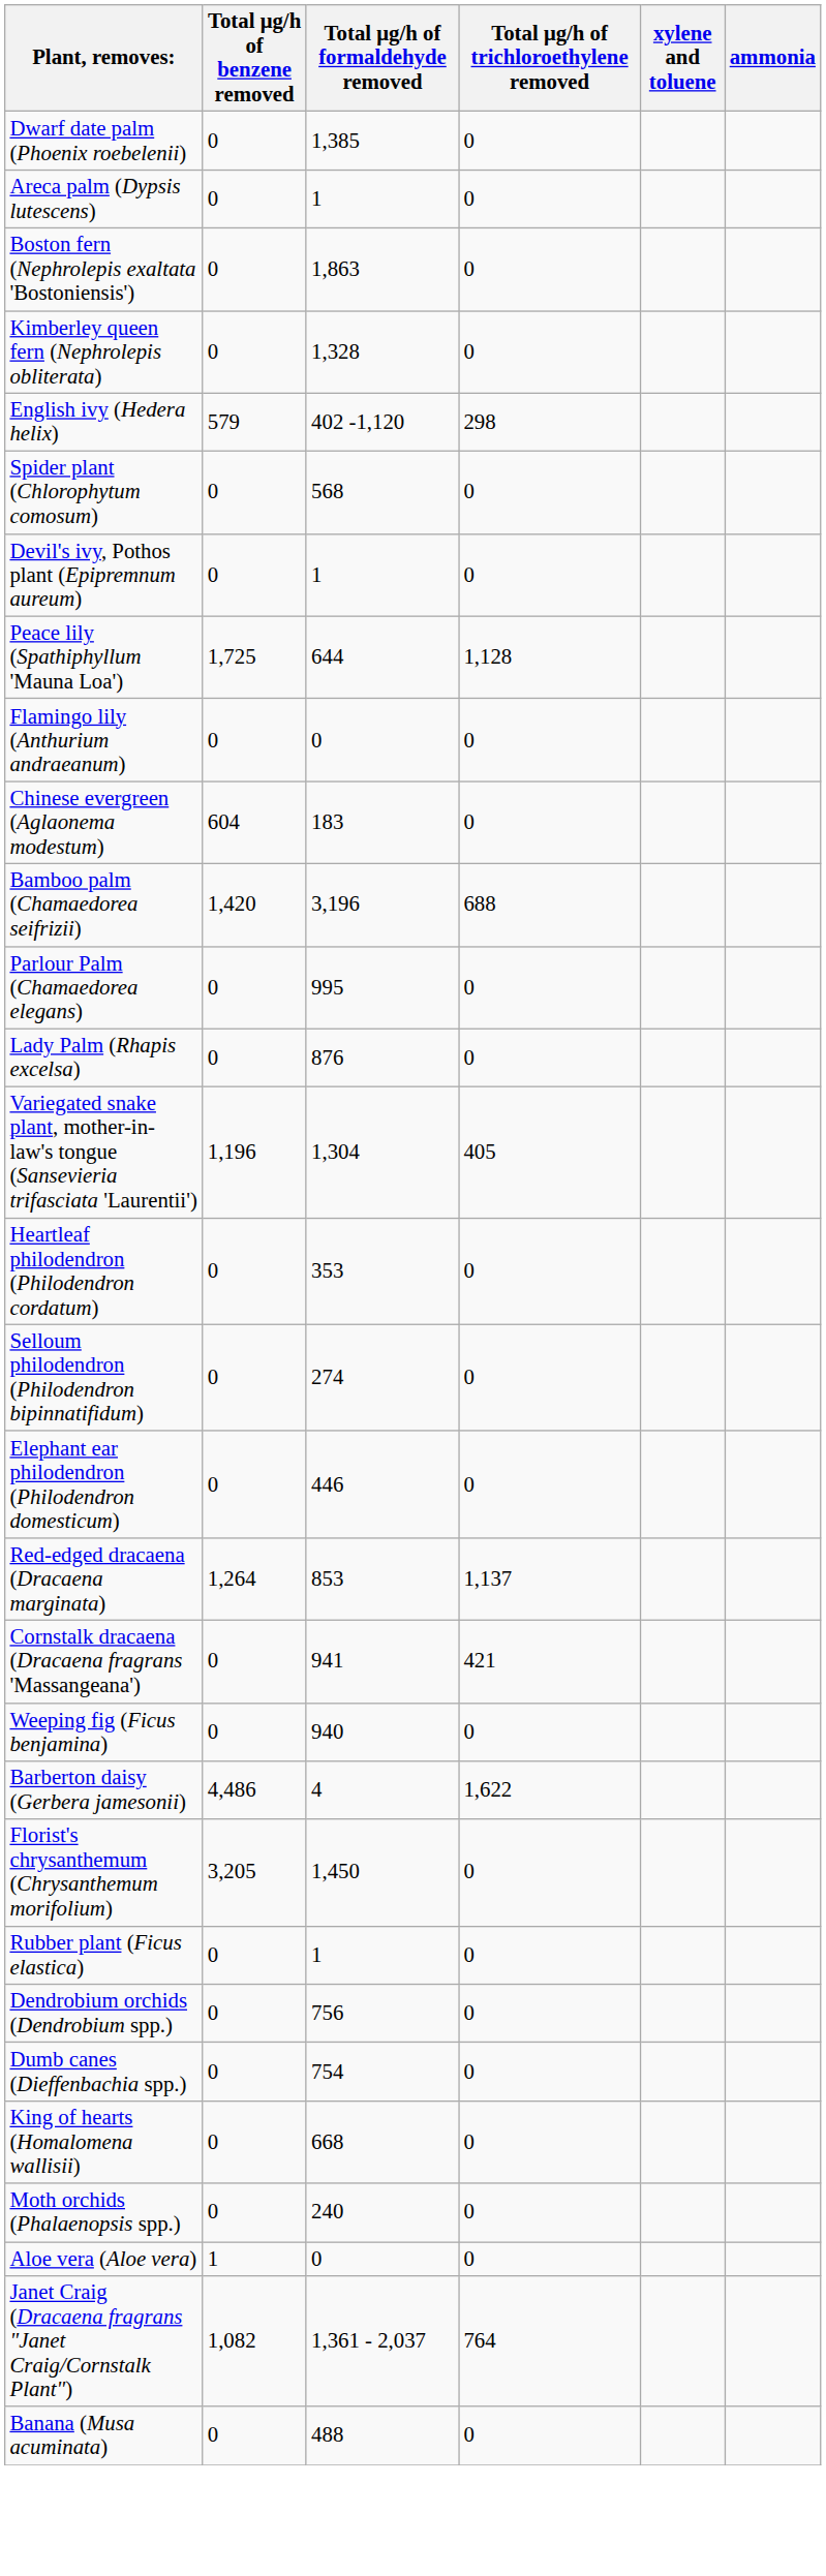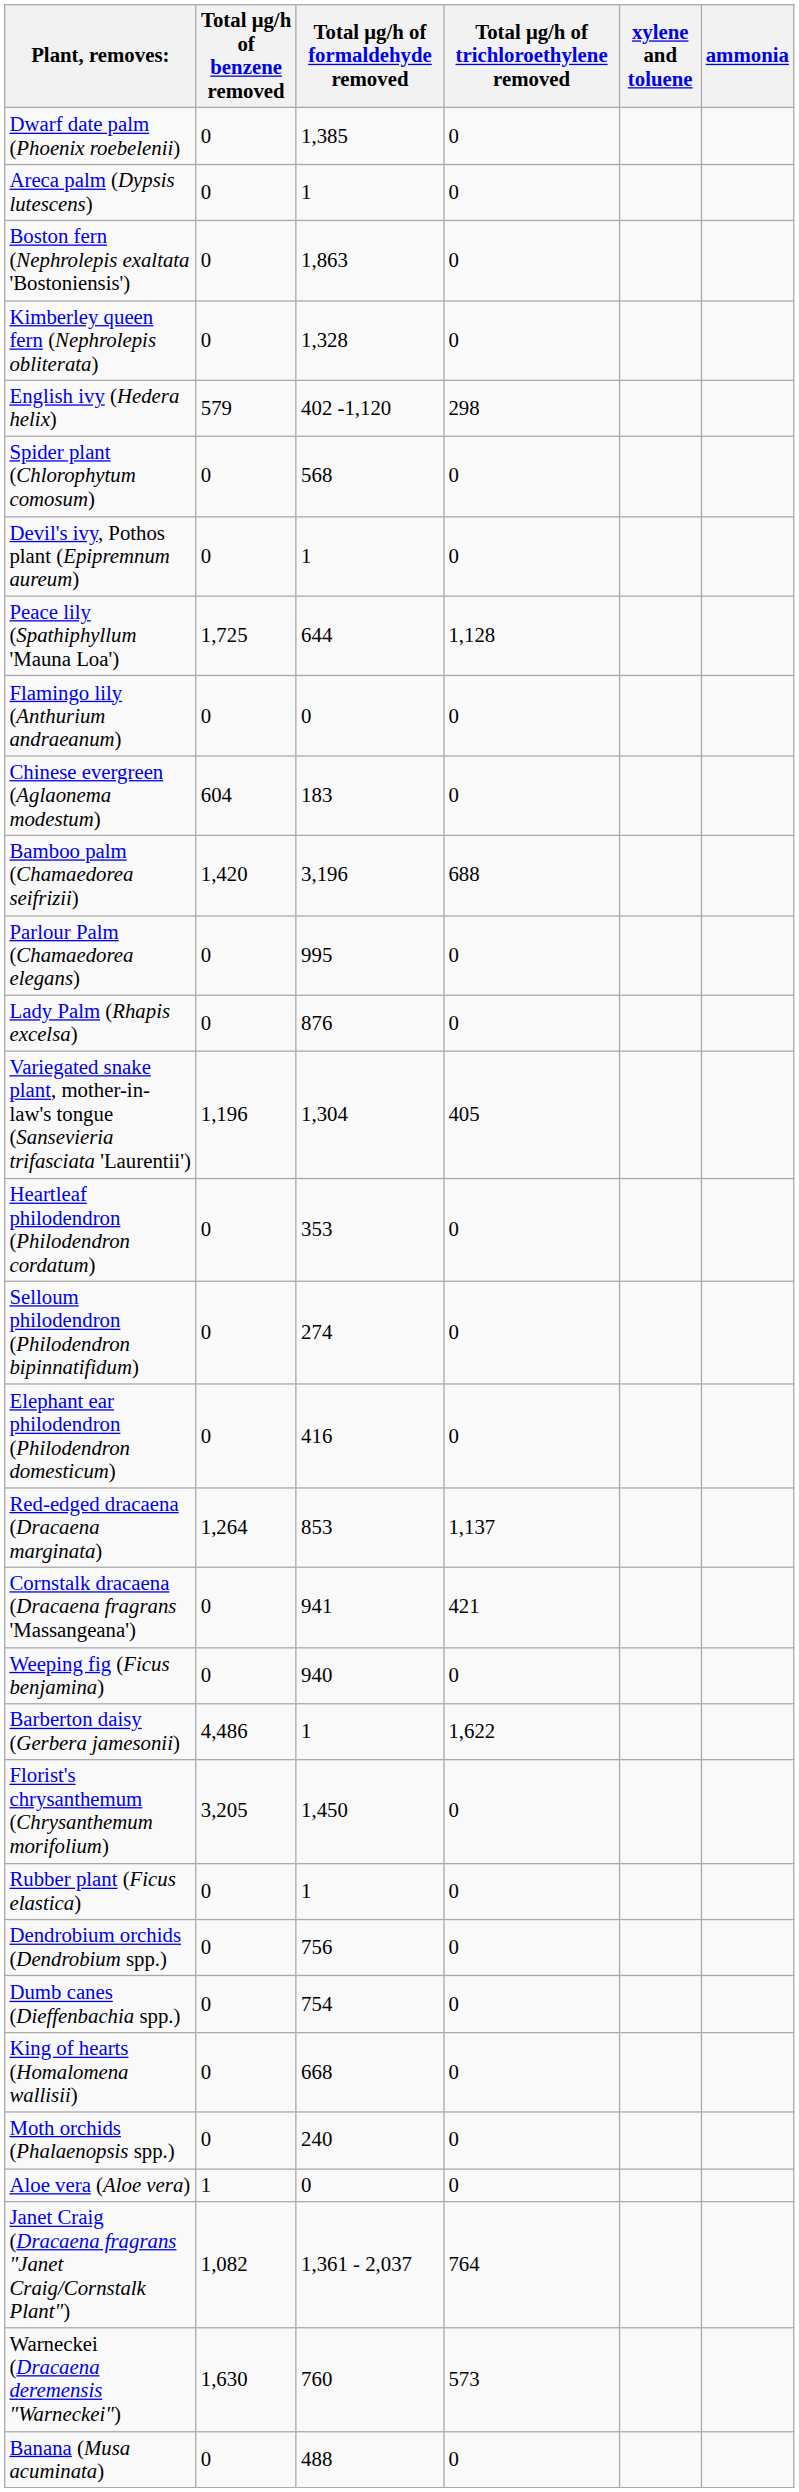Elephant ear philodendron (Philodendron domesticum) | Total μg/h of formaldehyde removed: 446 -> 416
Barberton daisy (Gerbera jamesonii) | Total μg/h of formaldehyde removed: 4 -> 1
+ row: Warneckei (Dracaena deremensis "Warneckei") | 1,630 | 760 | 573
